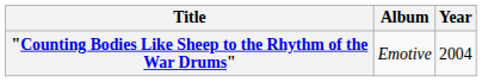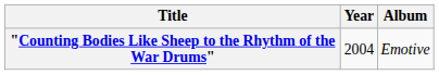columns swapped: Year <-> Album
